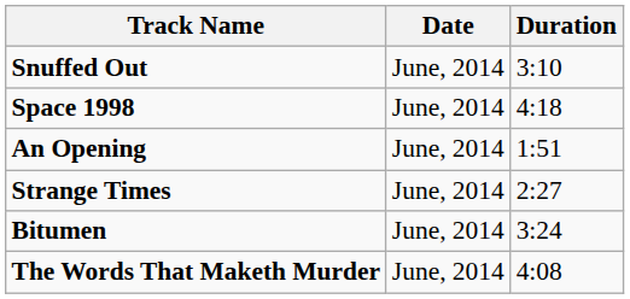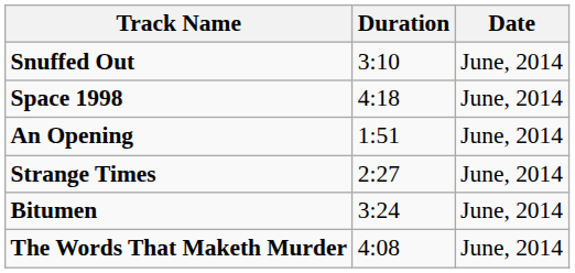columns swapped: Date <-> Duration
